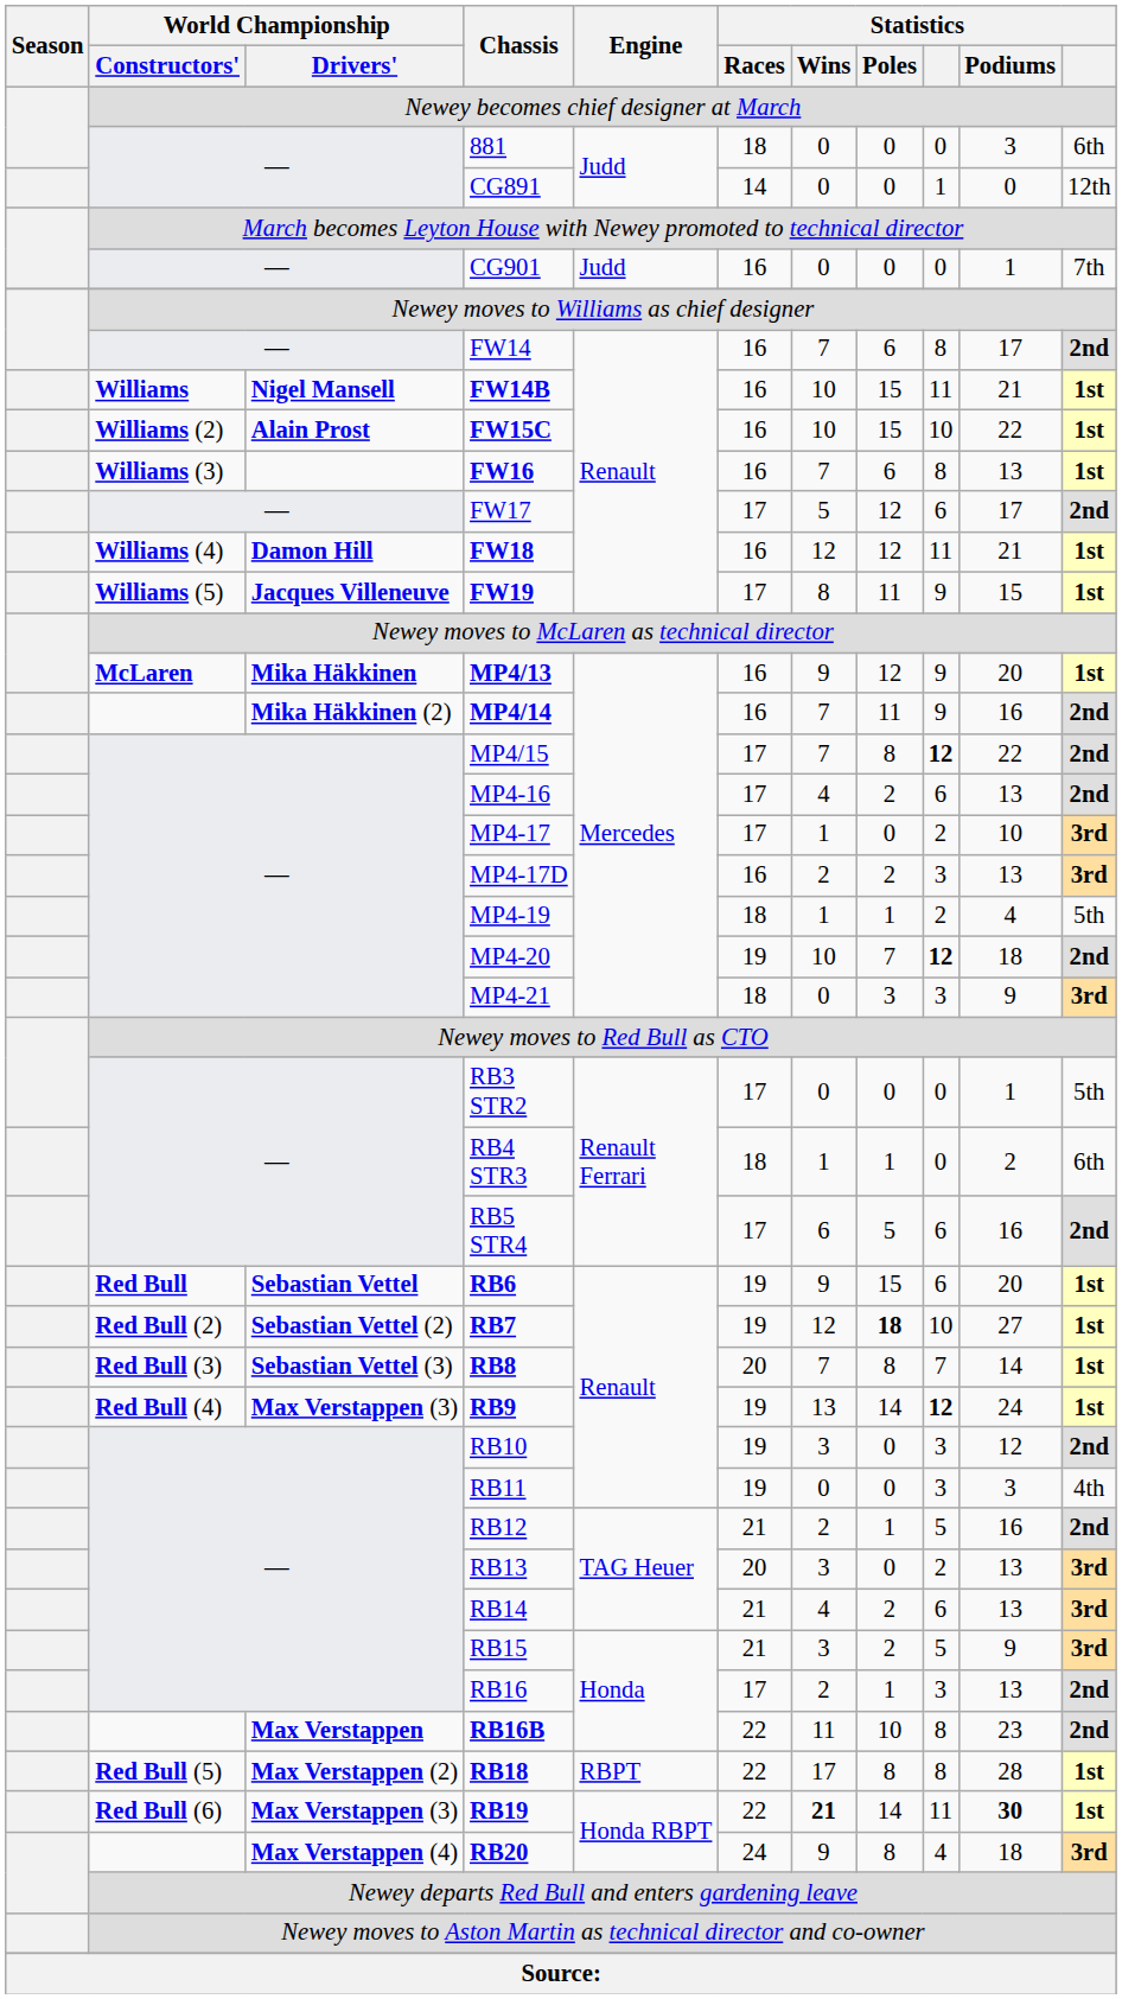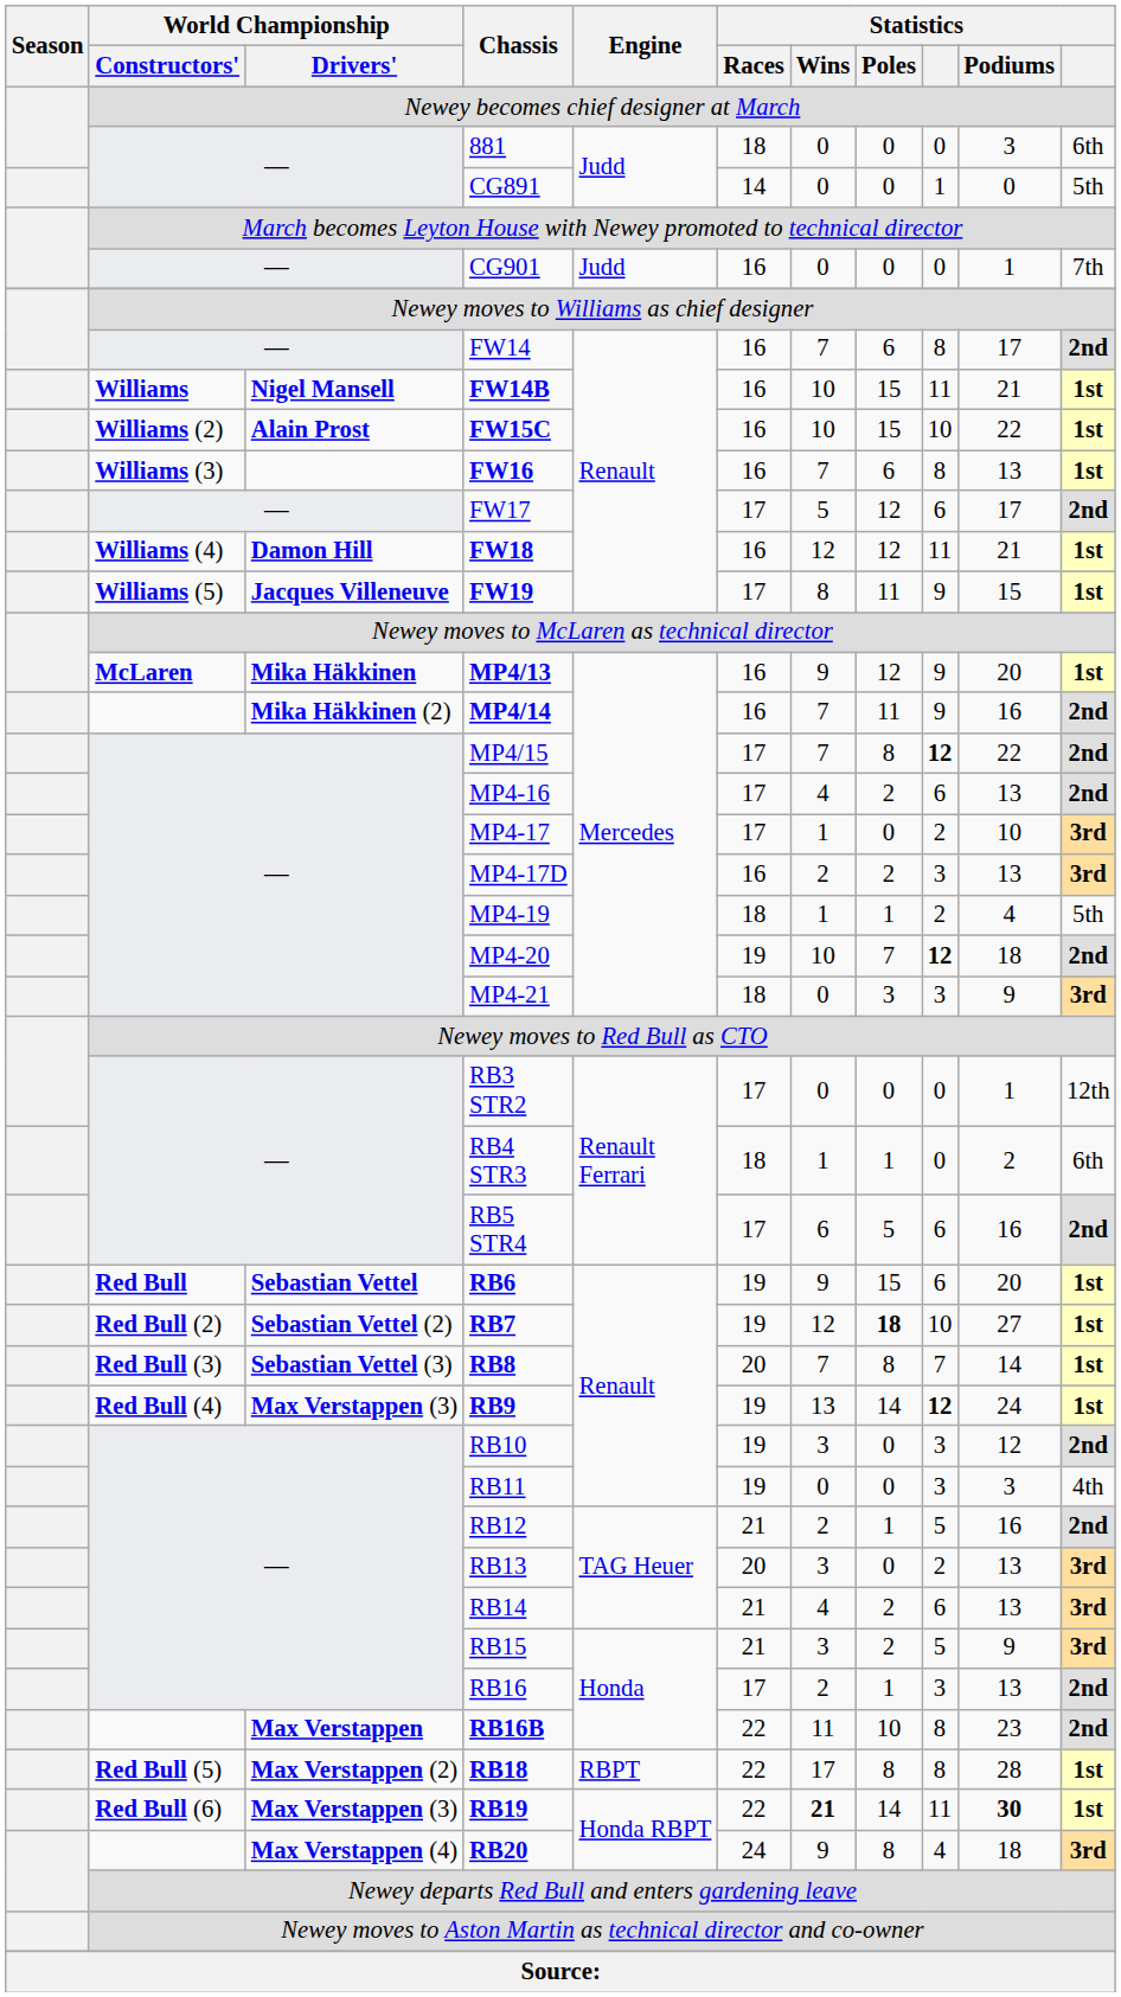CG891 | column 11: 12th -> 5th
RB3 STR2 | column 11: 5th -> 12th
